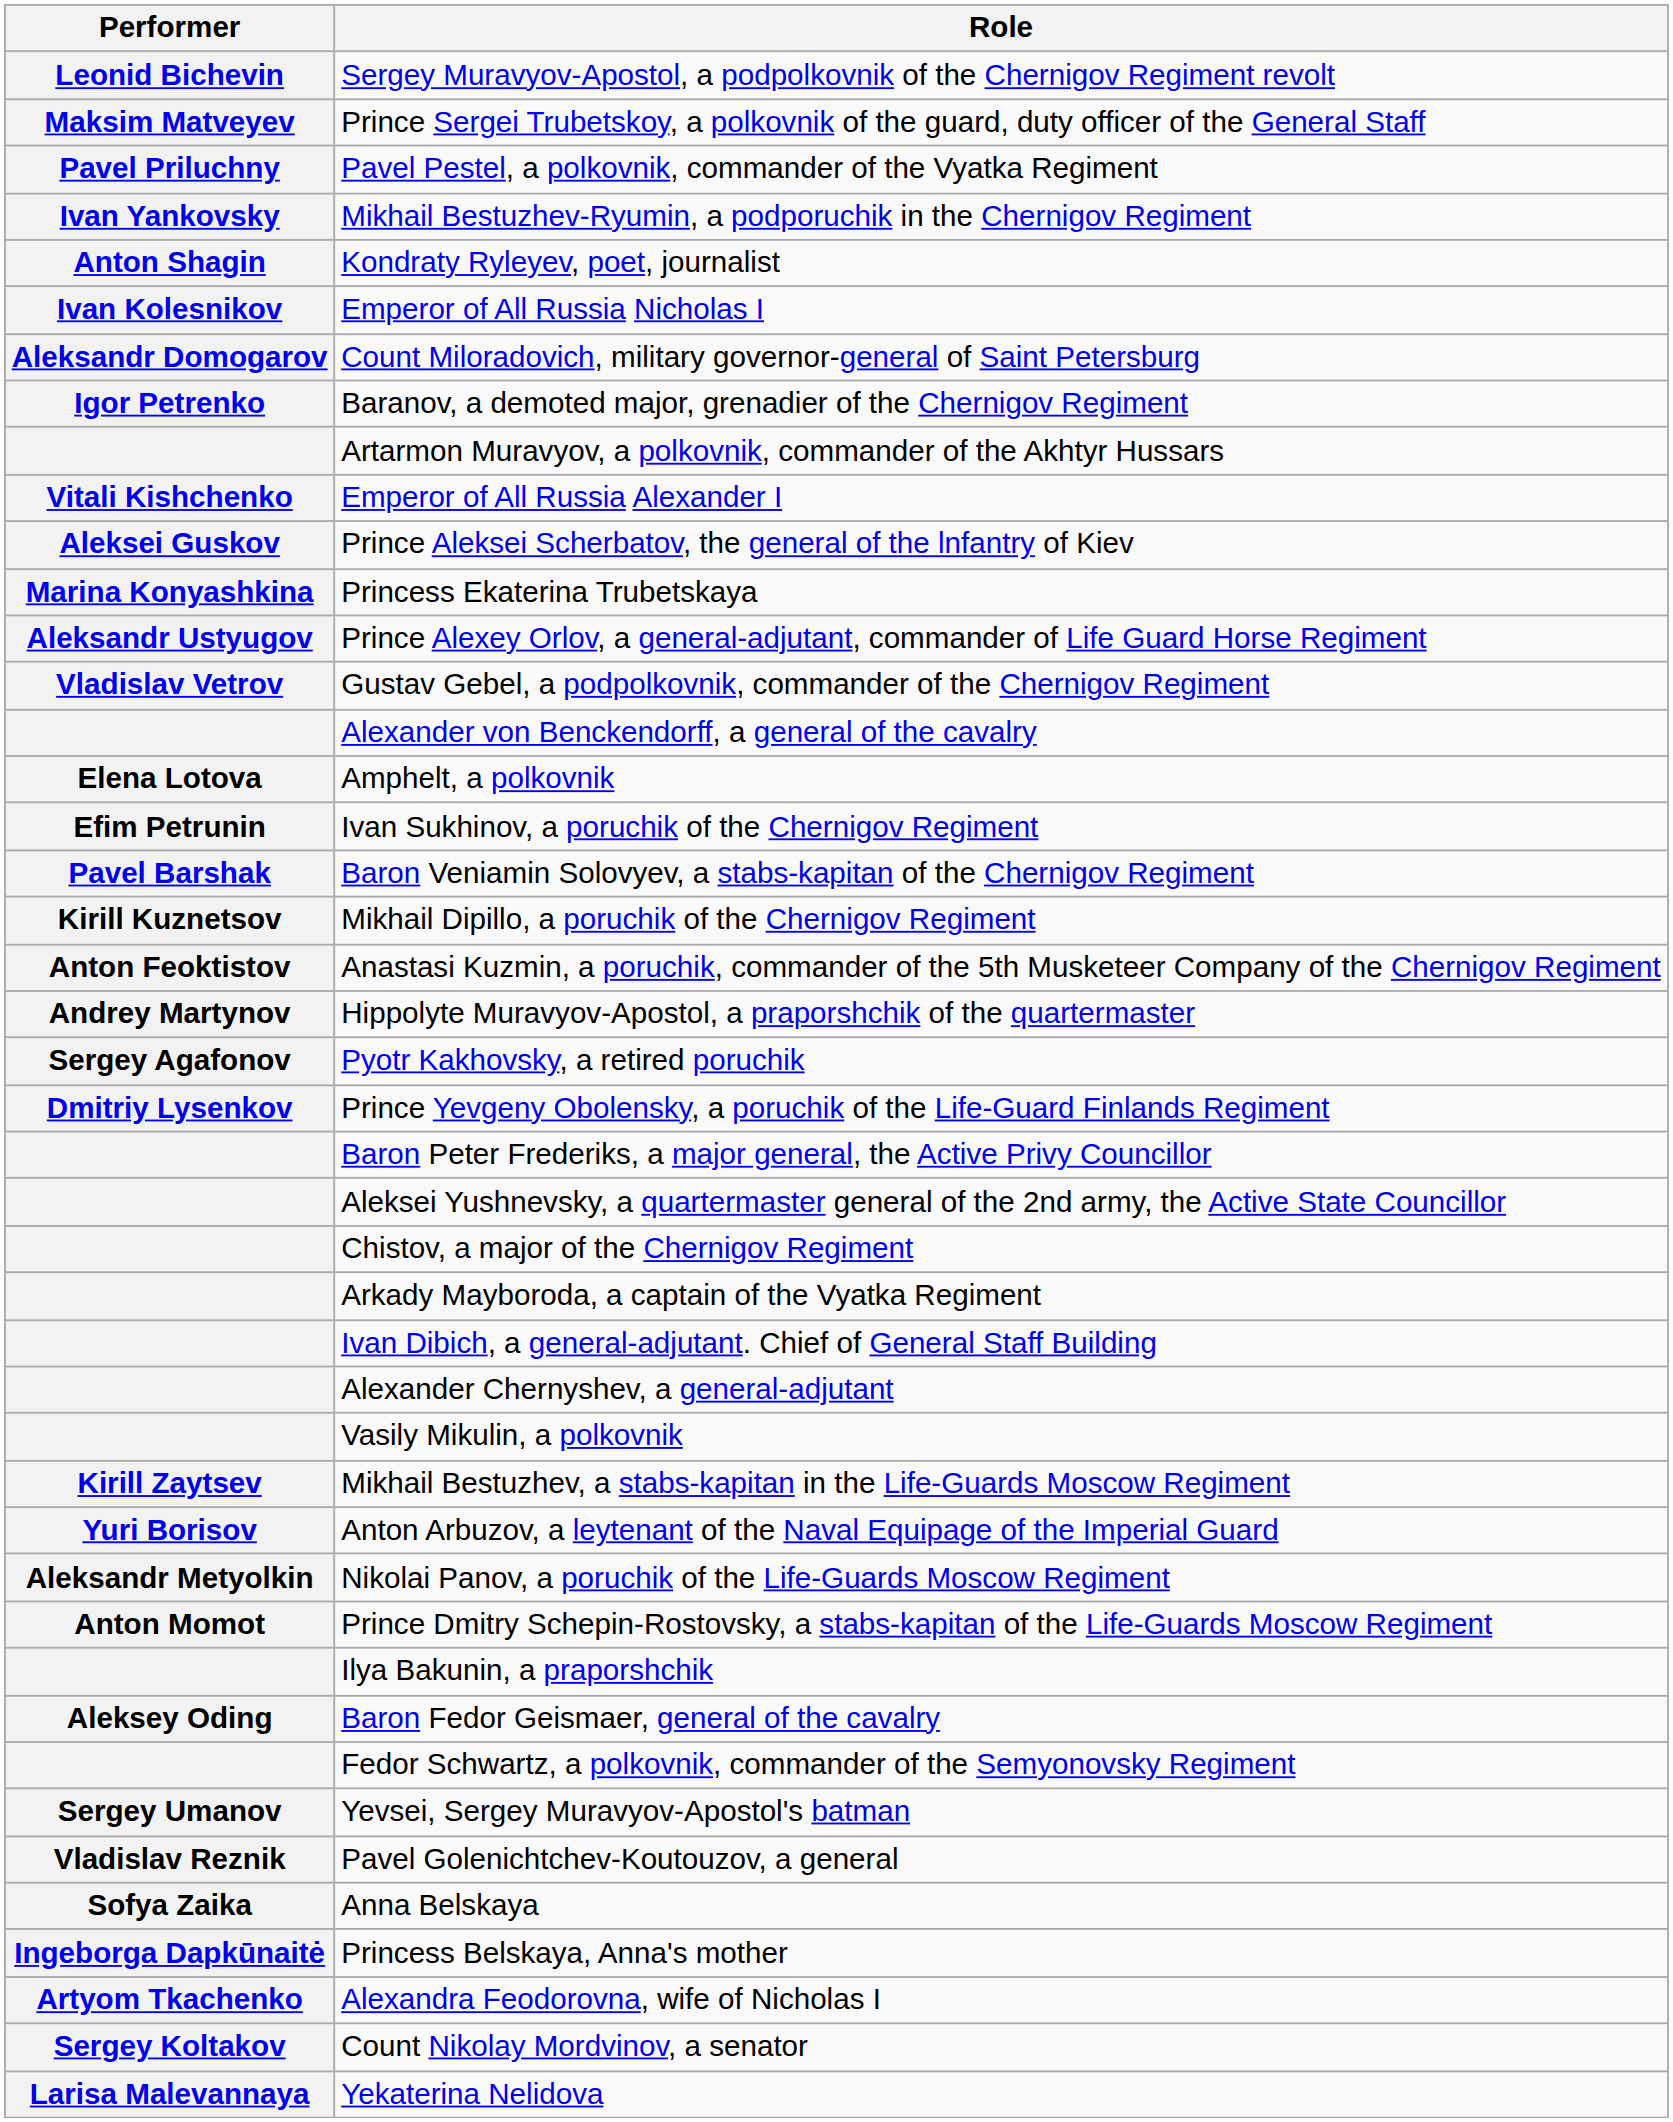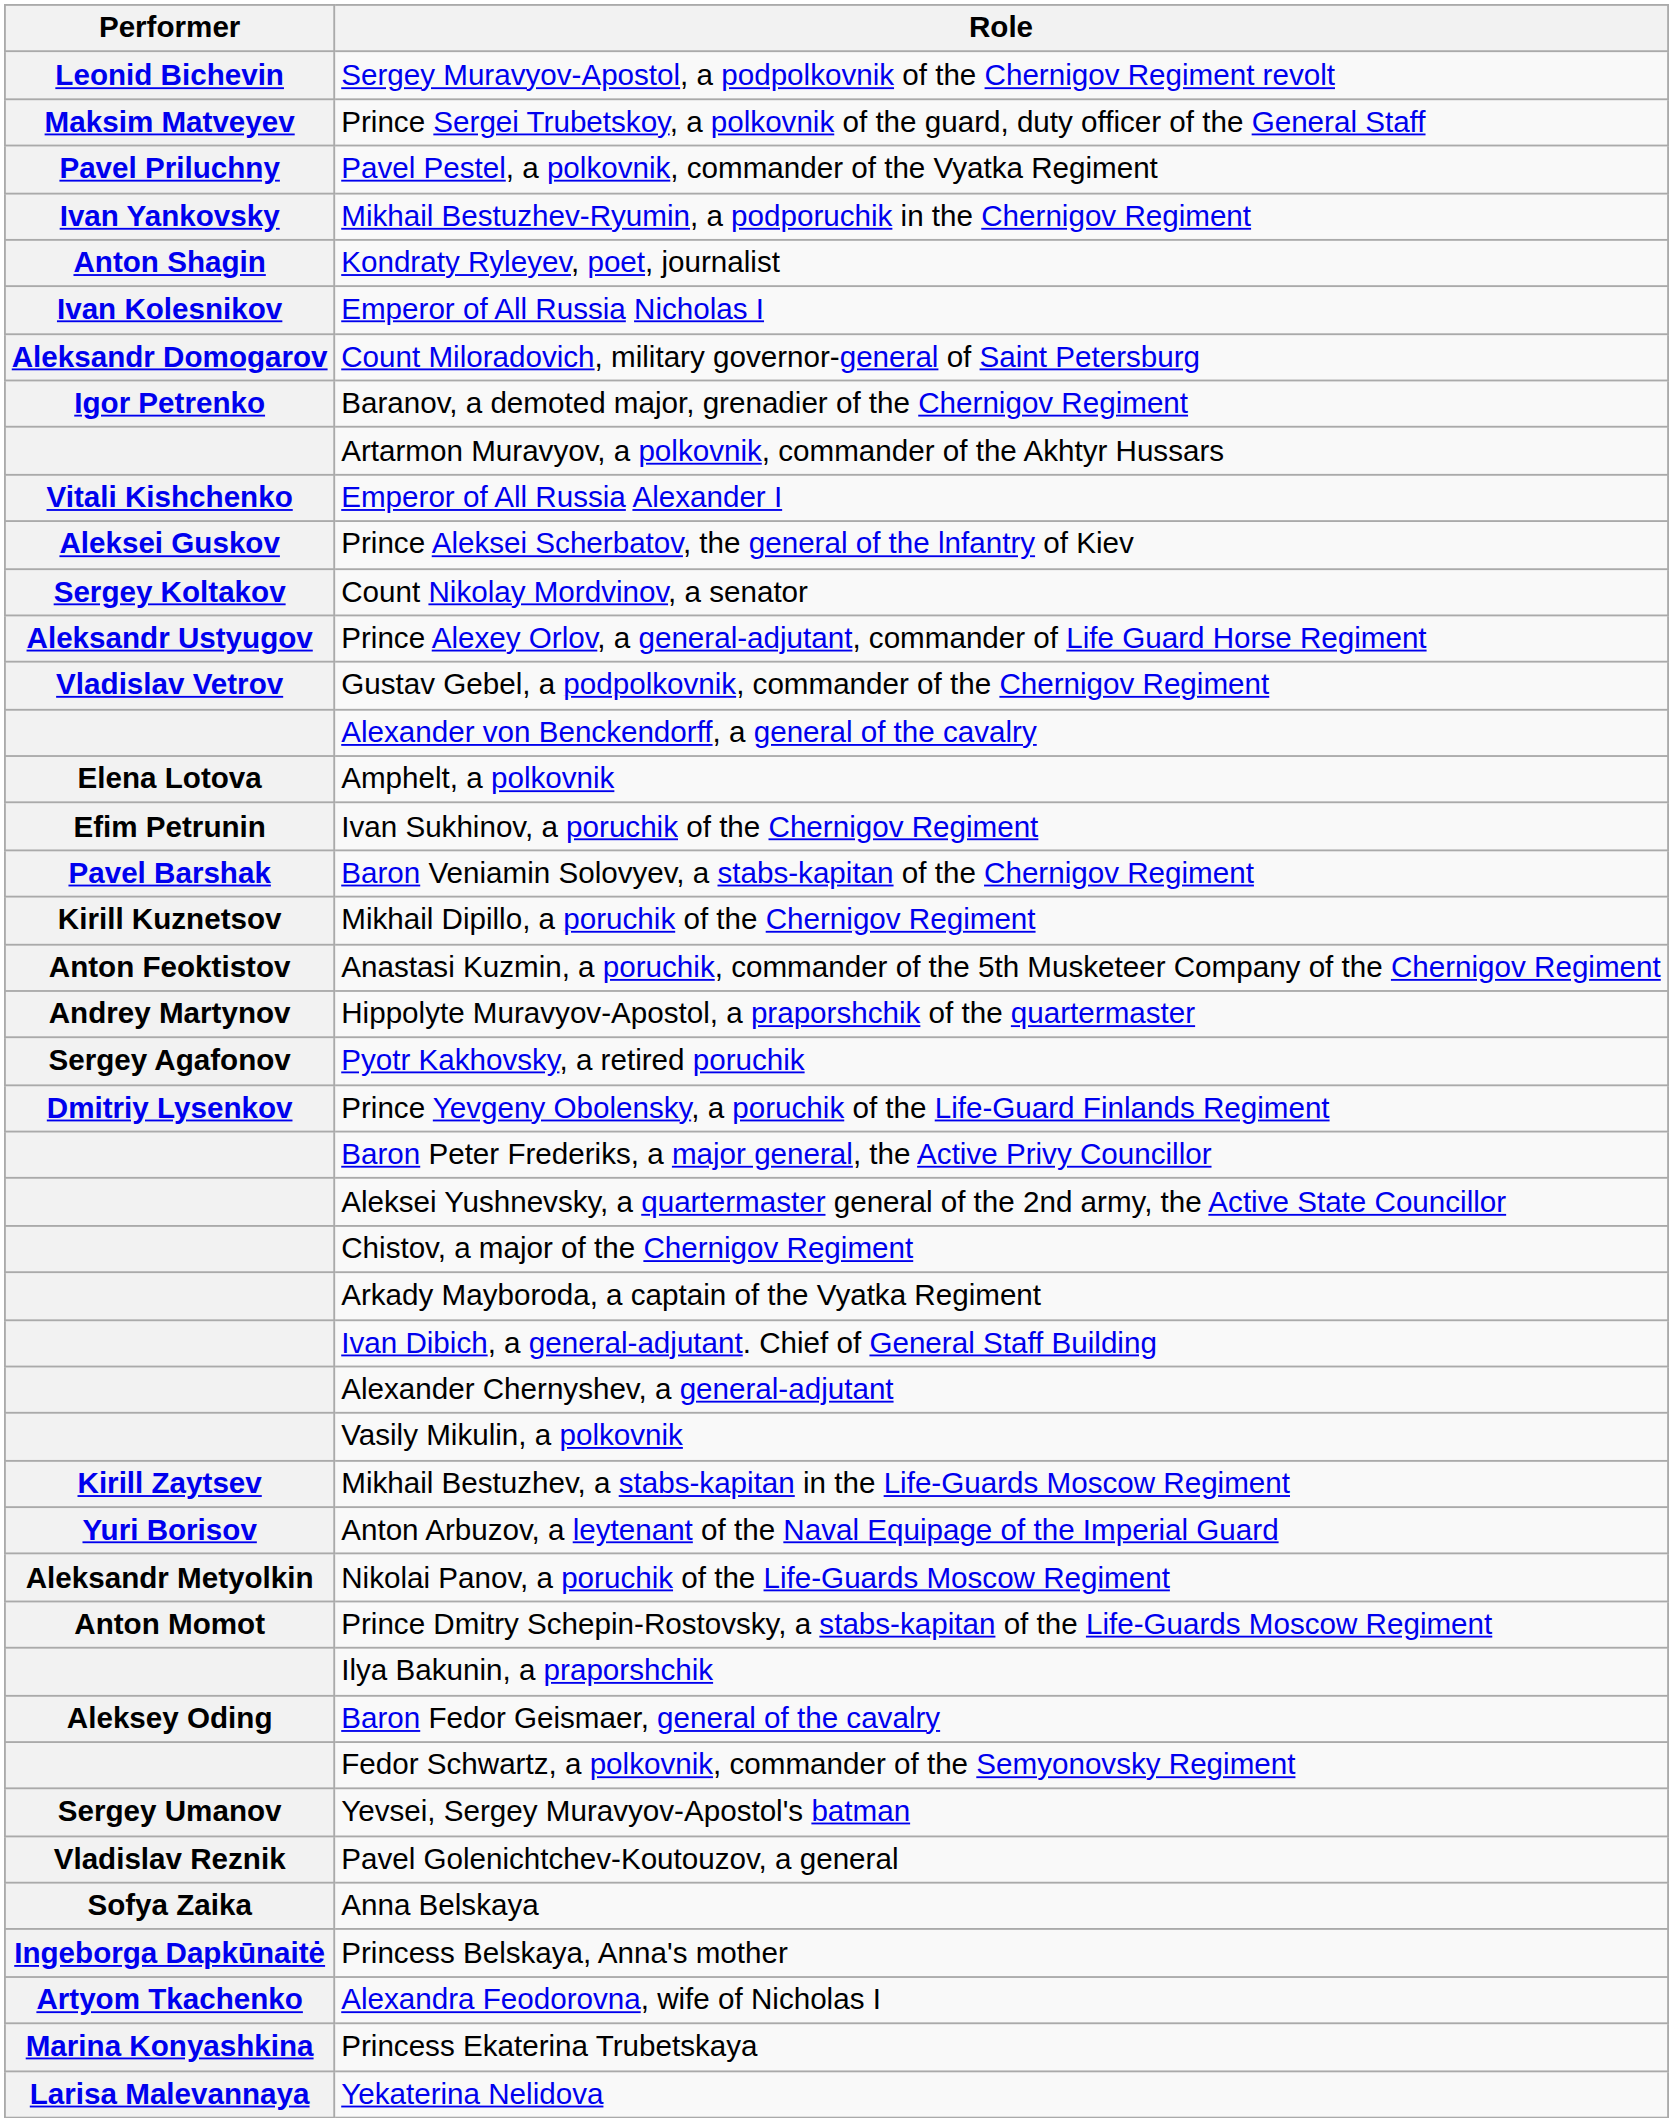rows swapped: Count Nikolay Mordvinov, a senator <-> Princess Ekaterina Trubetskaya
